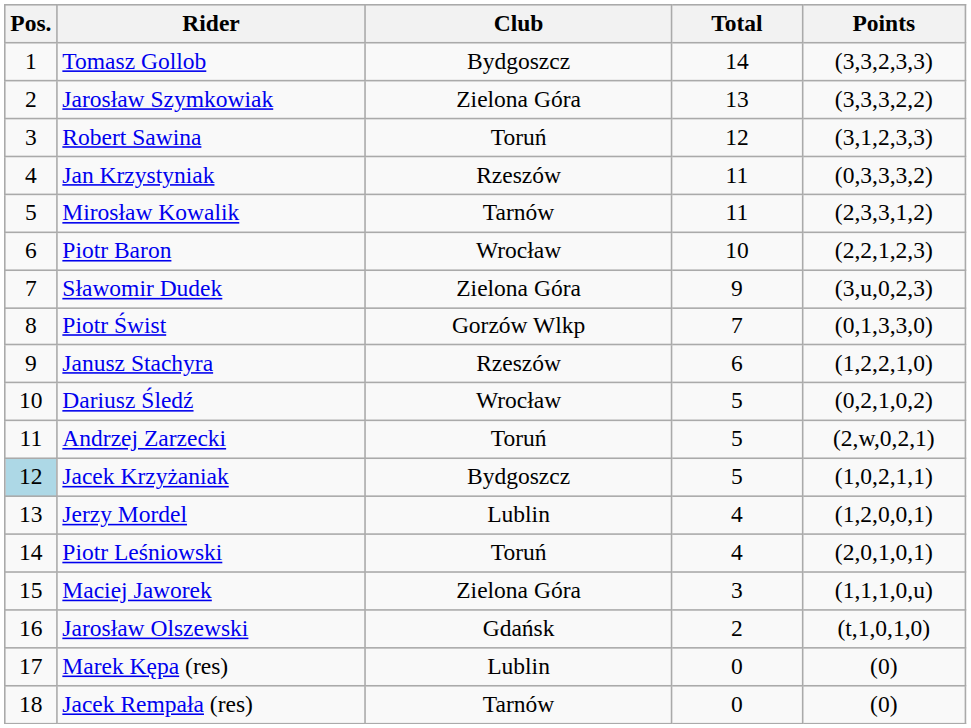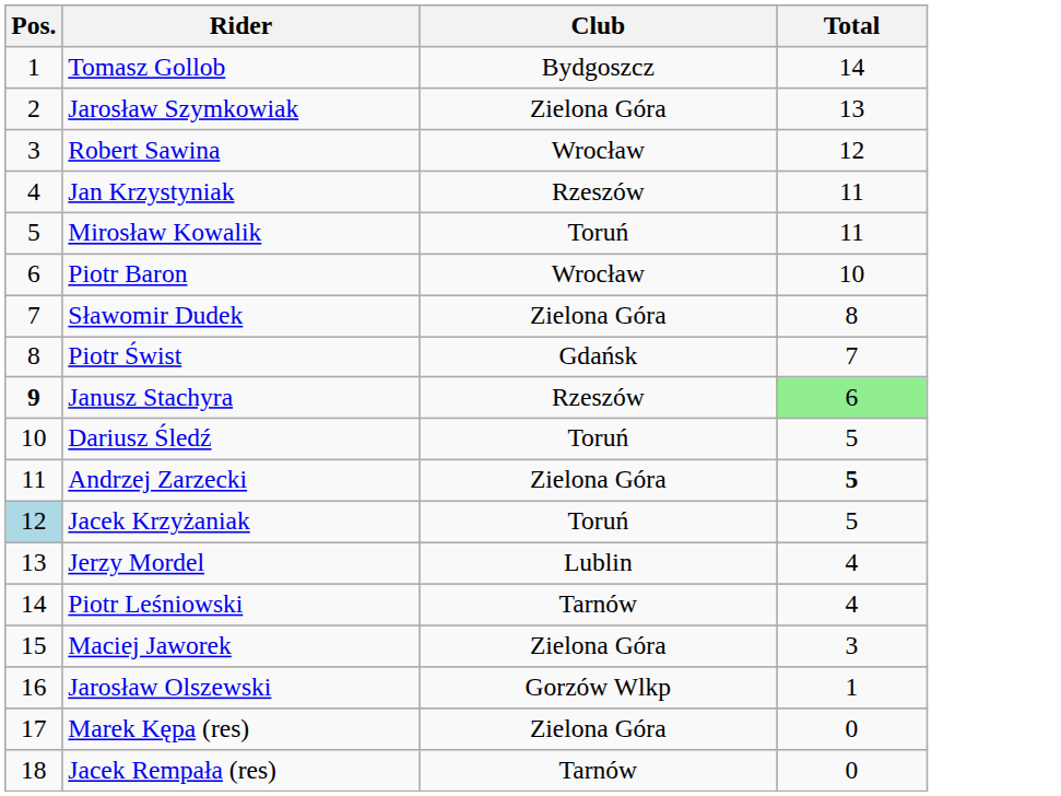- column: Points | (3,3,2,3,3) | (3,3,3,2,2) | (3,1,2,3,3) | (0,3,3,3,2) | (2,3,3,1,2) | (2,2,1,2,3) | (3,u,0,2,3) | (0,1,3,3,0) | (1,2,2,1,0) | (0,2,1,0,2) | (2,w,0,2,1) | (1,0,2,1,1) | (1,2,0,0,1) | (2,0,1,0,1) | (1,1,1,0,u) | (t,1,0,1,0) | (0) | (0)
Robert Sawina | Club: Toruń -> Wrocław
Mirosław Kowalik | Club: Tarnów -> Toruń
Sławomir Dudek | Total: 9 -> 8
Piotr Świst | Club: Gorzów Wlkp -> Gdańsk
Janusz Stachyra | Pos.: normal -> bold
Janusz Stachyra | Total: no background -> lightgreen background
Dariusz Śledź | Club: Wrocław -> Toruń
Andrzej Zarzecki | Club: Toruń -> Zielona Góra
Andrzej Zarzecki | Total: normal -> bold
Jacek Krzyżaniak | Club: Bydgoszcz -> Toruń
Piotr Leśniowski | Club: Toruń -> Tarnów
Jarosław Olszewski | Club: Gdańsk -> Gorzów Wlkp
Jarosław Olszewski | Total: 2 -> 1
Marek Kępa (res) | Club: Lublin -> Zielona Góra
